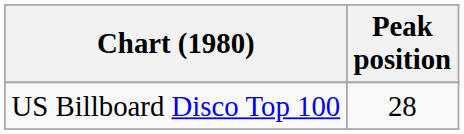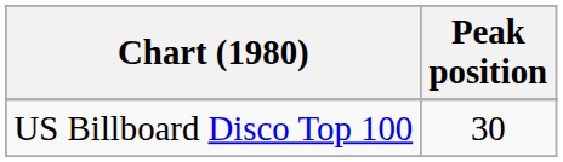US Billboard Disco Top 100 | Peak position: 28 -> 30
